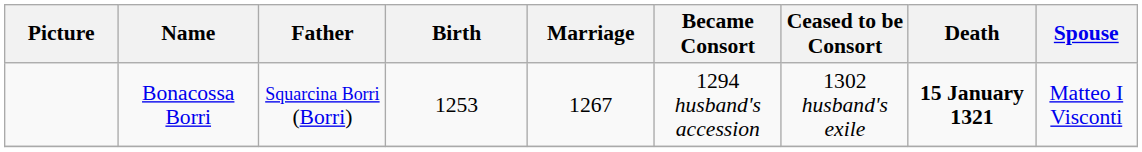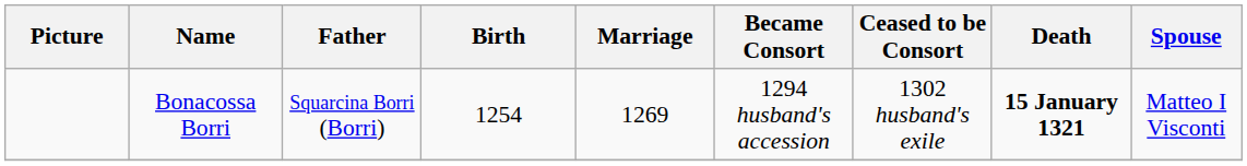Bonacossa Borri | Birth: 1253 -> 1254
Bonacossa Borri | Marriage: 1267 -> 1269
